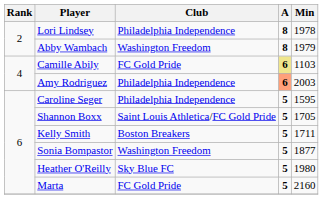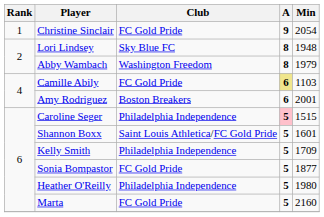+ row: 1 | Christine Sinclair | FC Gold Pride | 9 | 2054
Lori Lindsey | Club: Philadelphia Independence -> Sky Blue FC
Lori Lindsey | Min: 1978 -> 1948
Amy Rodriguez | Club: Philadelphia Independence -> Boston Breakers
Amy Rodriguez | A: lightsalmon background -> no background
Amy Rodriguez | Min: 2003 -> 2001
Caroline Seger | A: no background -> pink background
Caroline Seger | Min: 1595 -> 1515
Shannon Boxx | Min: 1705 -> 1601
Kelly Smith | Club: Boston Breakers -> Philadelphia Independence
Kelly Smith | Min: 1711 -> 1709
Sonia Bompastor | Club: Washington Freedom -> FC Gold Pride
Heather O'Reilly | Club: Sky Blue FC -> Philadelphia Independence
